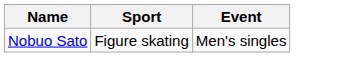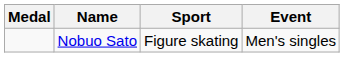+ column: Medal
